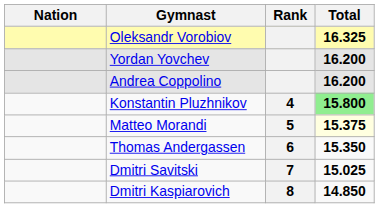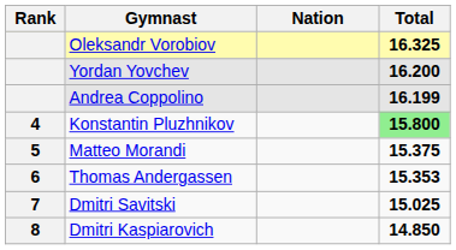columns swapped: Rank <-> Nation
Andrea Coppolino | Total: 16.200 -> 16.199
Matteo Morandi | Total: lightyellow background -> no background
Thomas Andergassen | Total: 15.350 -> 15.353
